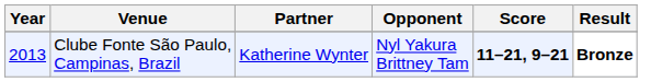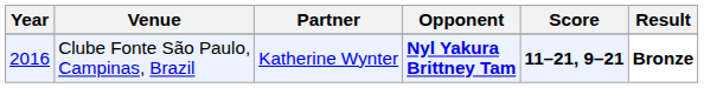Clube Fonte São Paulo, Campinas, Brazil | Year: 2013 -> 2016
Clube Fonte São Paulo, Campinas, Brazil | Opponent: normal -> bold
